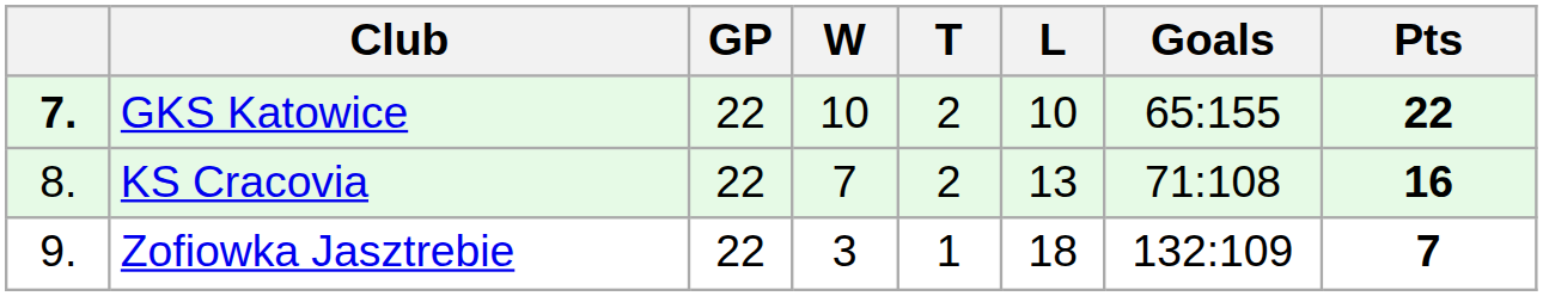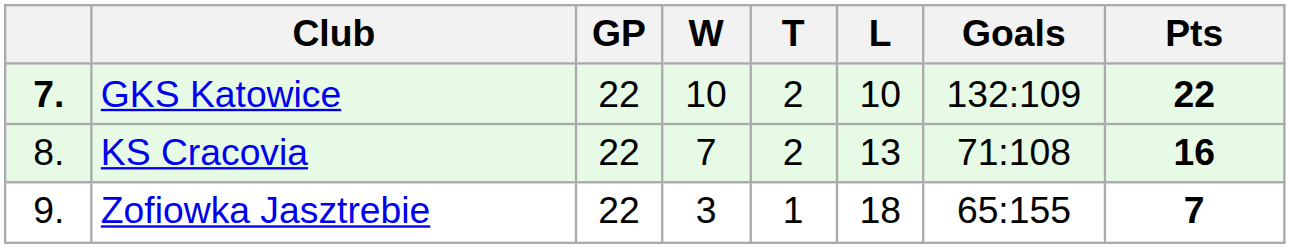GKS Katowice | Goals: 65:155 -> 132:109
Zofiowka Jasztrebie | Goals: 132:109 -> 65:155
